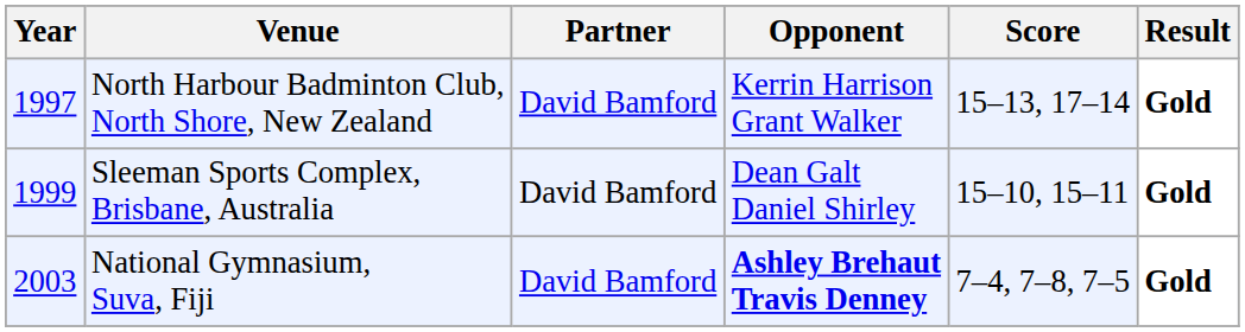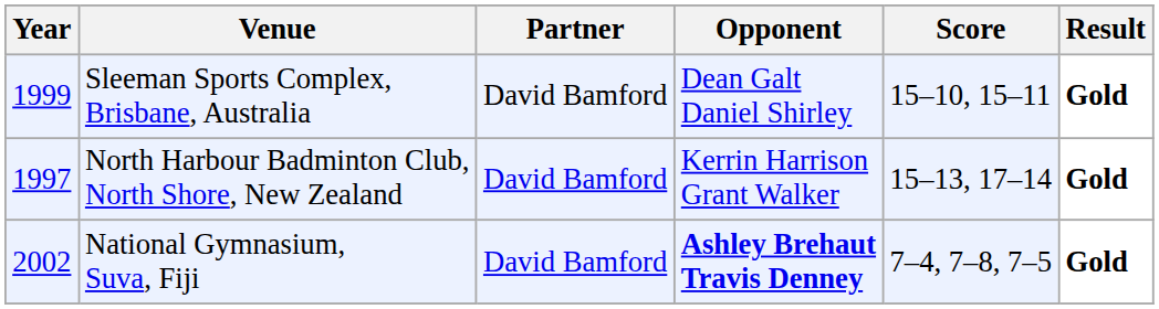rows swapped: North Harbour Badminton Club, North Shore, New Zealand <-> Sleeman Sports Complex, Brisbane, Australia
National Gymnasium, Suva, Fiji | Year: 2003 -> 2002
